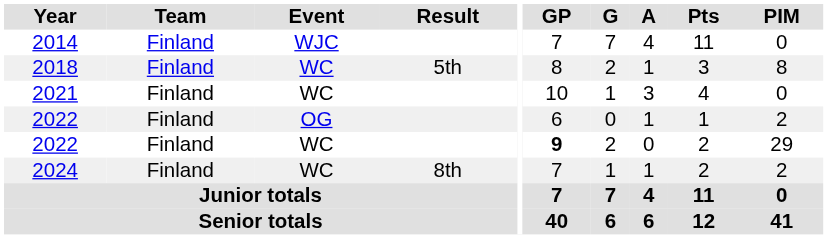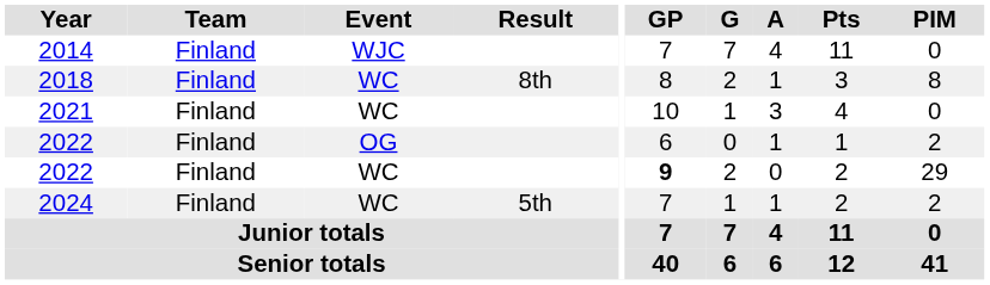2018 | Result: 5th -> 8th
2024 | Result: 8th -> 5th
